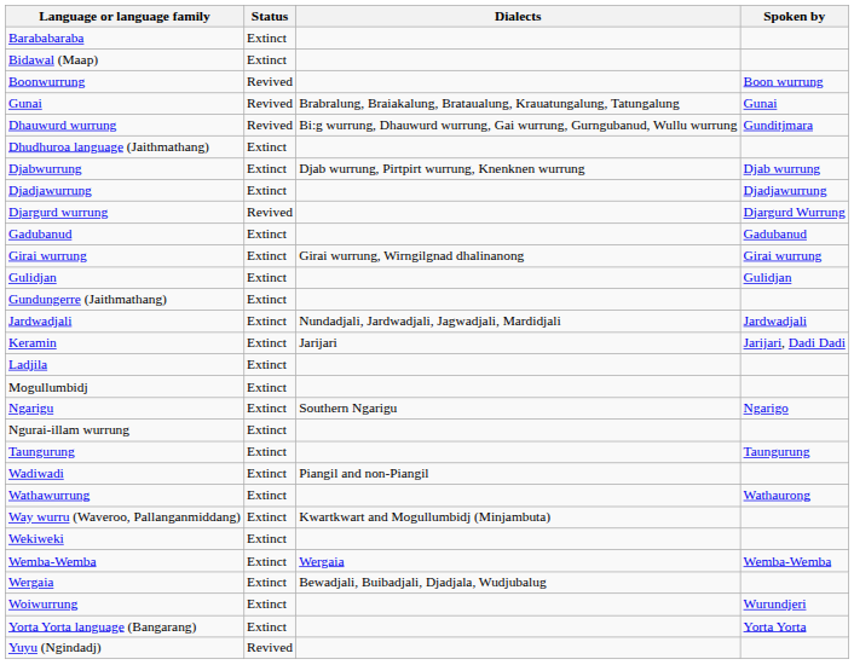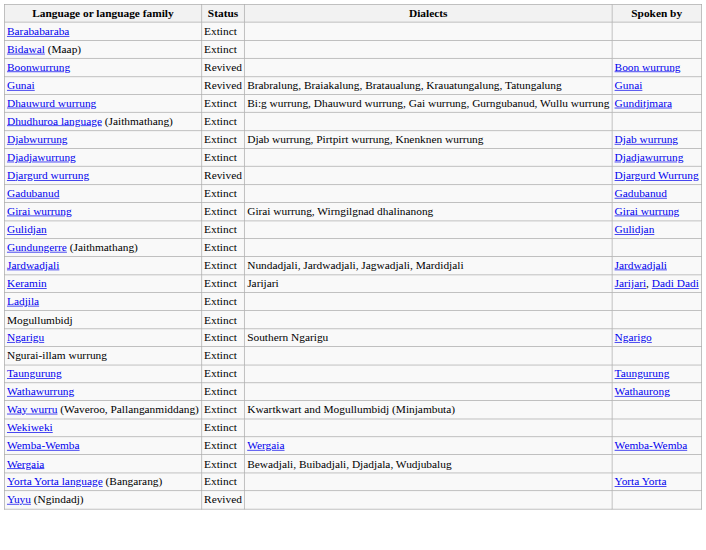Dhauwurd wurrung | Status: Revived -> Extinct
- row: Wadiwadi | Extinct | Piangil and non-Piangil
- row: Woiwurrung | Extinct | Wurundjeri
